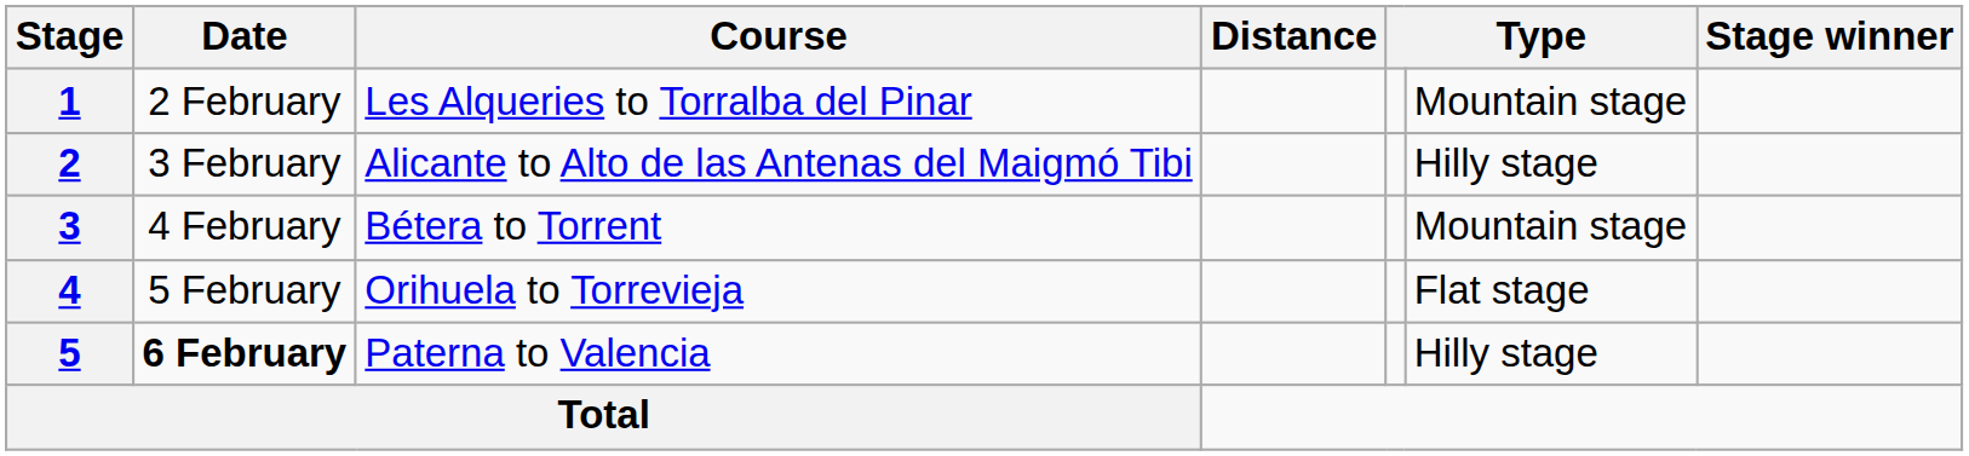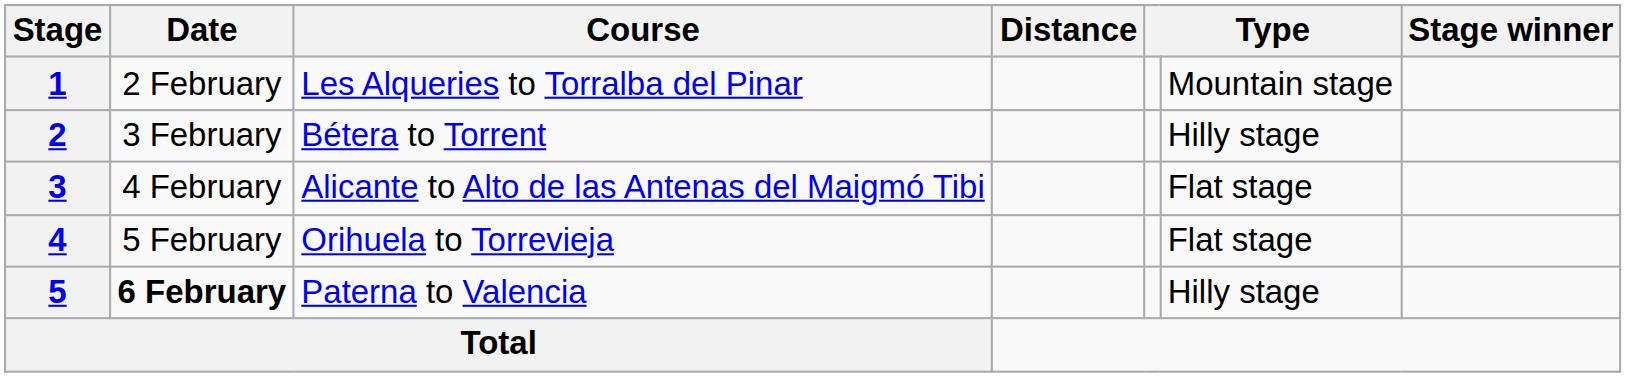2 | Course: Alicante to Alto de las Antenas del Maigmó Tibi -> Bétera to Torrent
3 | Course: Bétera to Torrent -> Alicante to Alto de las Antenas del Maigmó Tibi
3 | column 6: Mountain stage -> Flat stage
